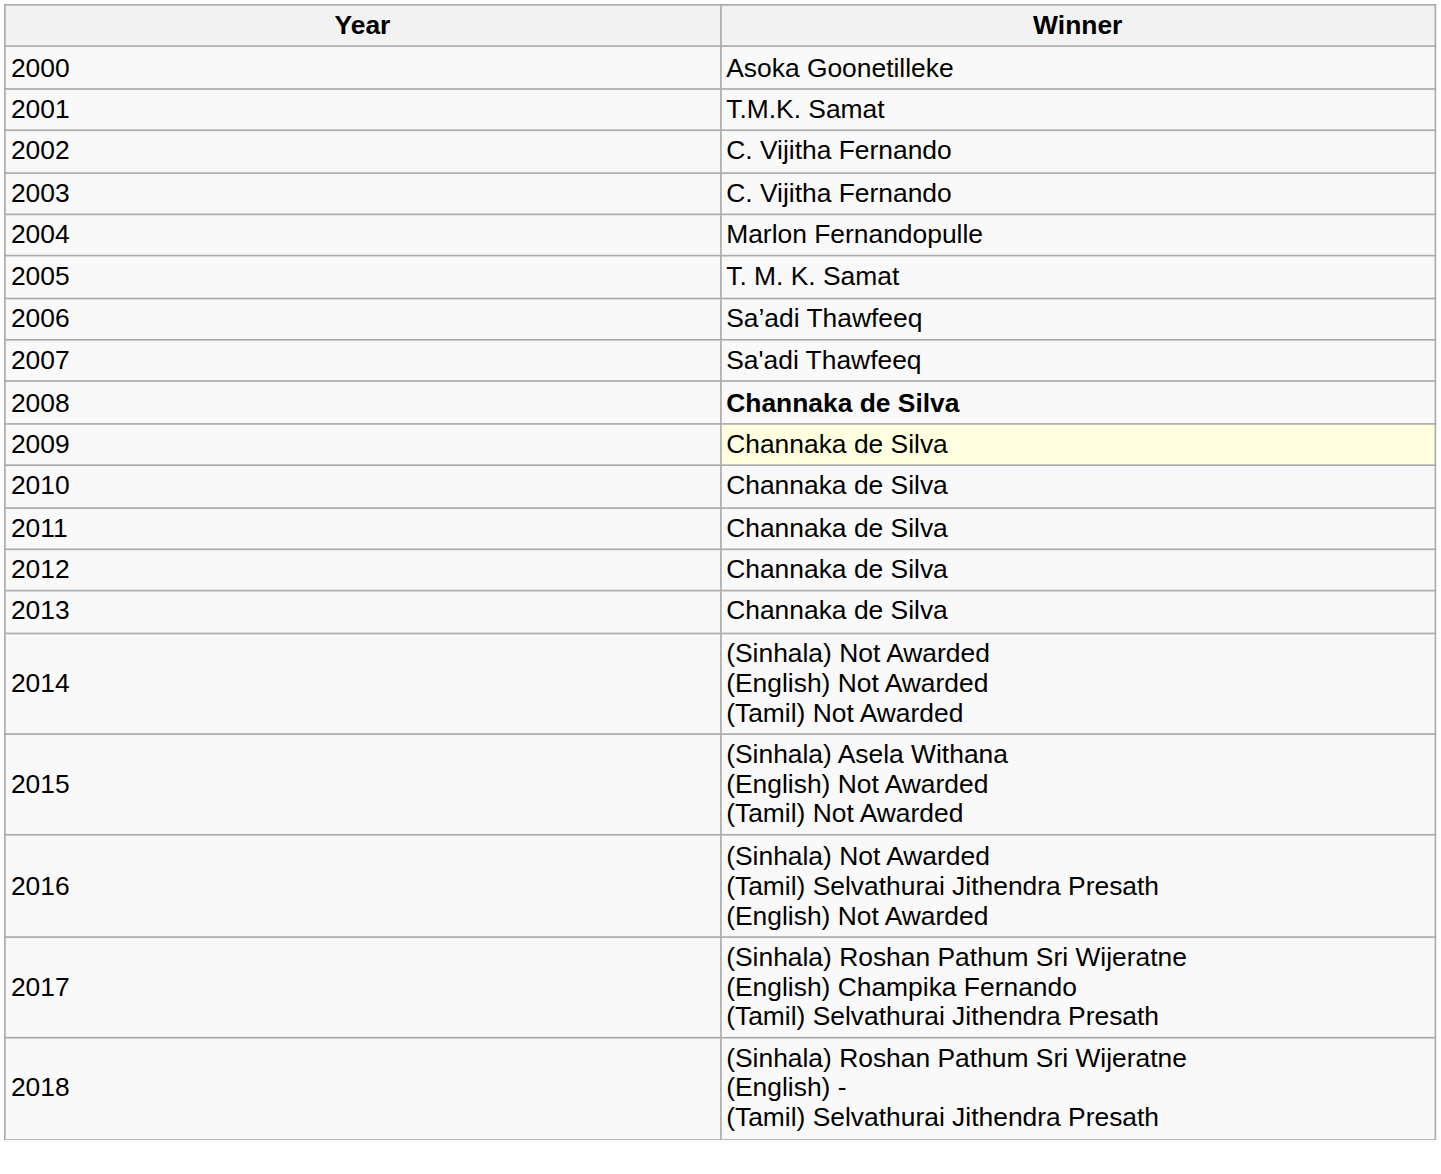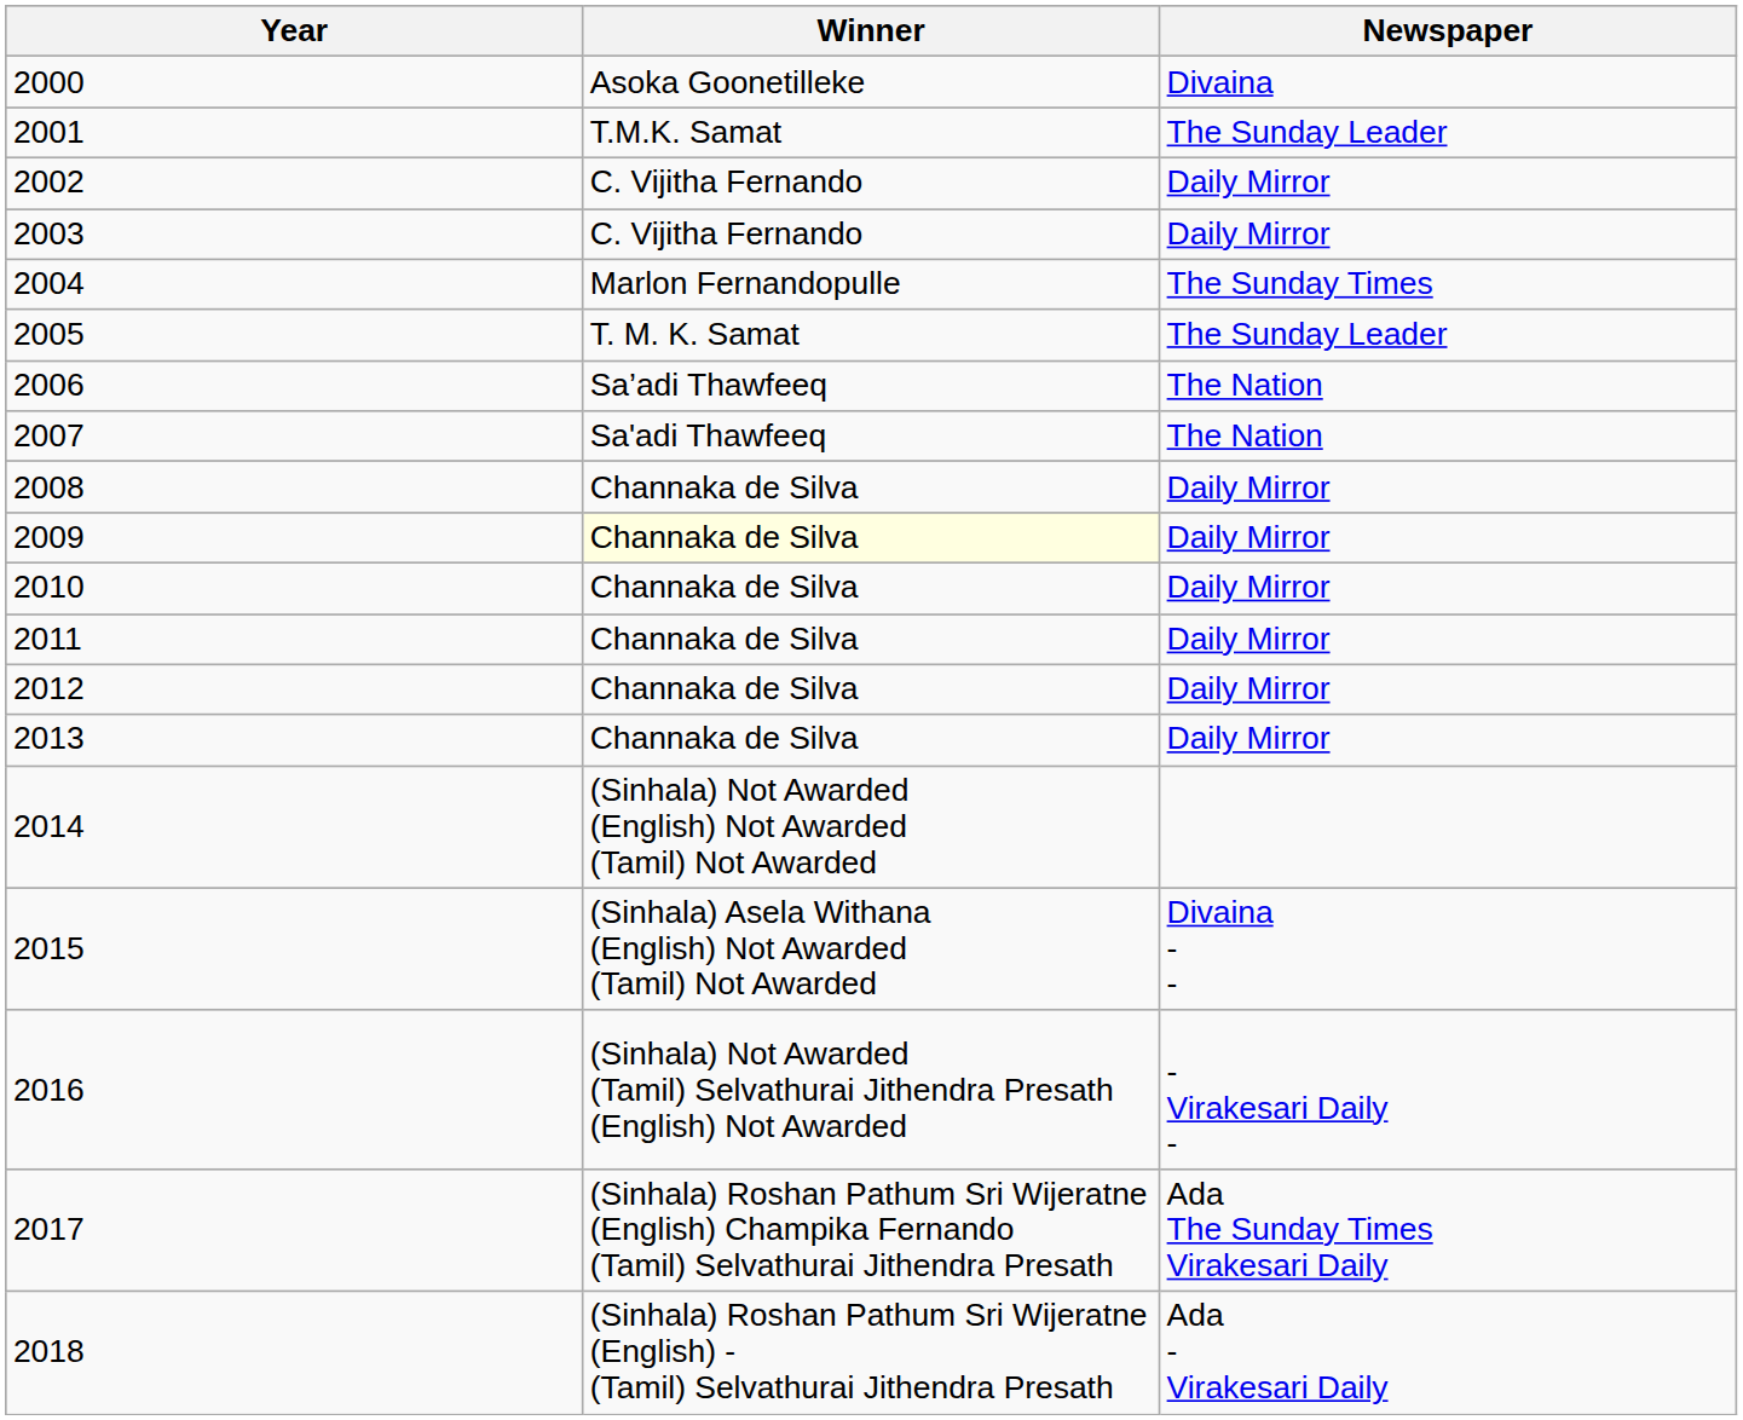+ column: Newspaper | Divaina | The Sunday Leader | Daily Mirror | Daily Mirror | The Sunday Times | The Sunday Leader | The Nation | The Nation | Daily Mirror | Daily Mirror | Daily Mirror | Daily Mirror | Daily Mirror | Daily Mirror | Divaina - - | - Virakesari Daily - | Ada The Sunday Times Virakesari Daily | Ada - Virakesari Daily
2008 | Winner: bold -> normal
